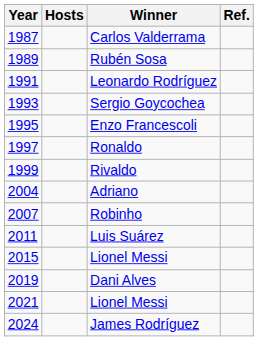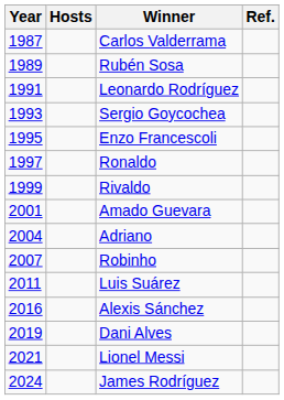+ row: 2001 | Amado Guevara
- row: 2015 | Lionel Messi
+ row: 2016 | Alexis Sánchez
